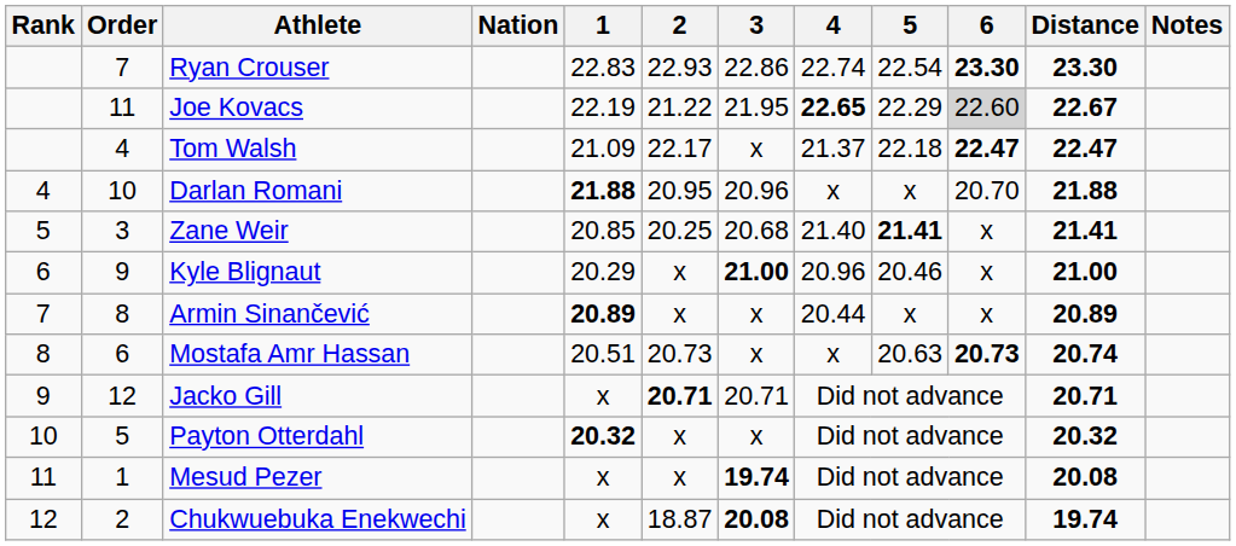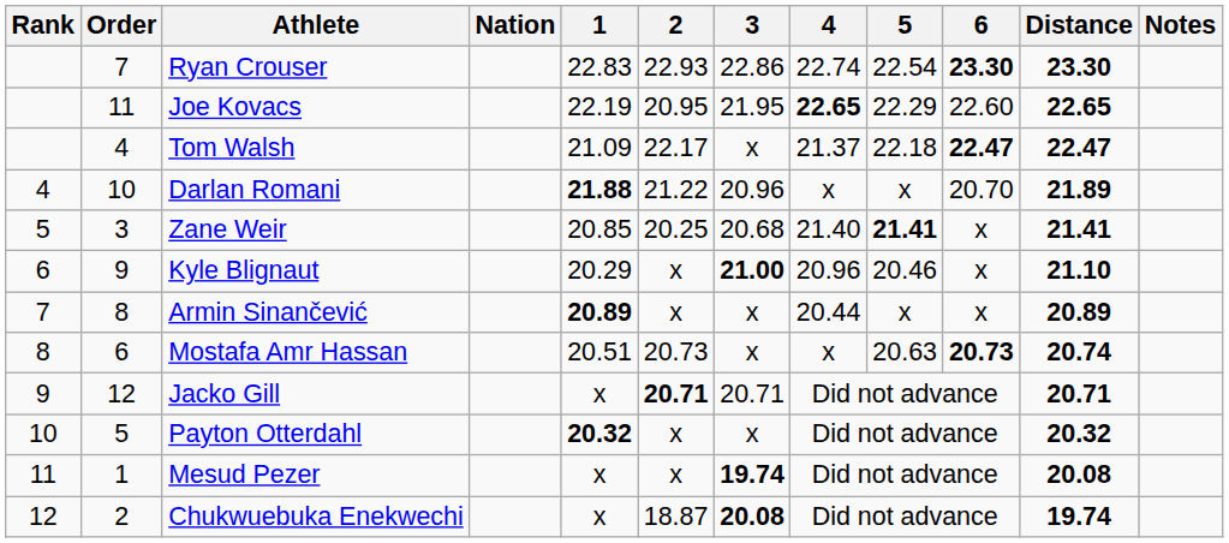Joe Kovacs | 2: 21.22 -> 20.95
Joe Kovacs | 6: lightgrey background -> no background
Joe Kovacs | Distance: 22.67 -> 22.65
Darlan Romani | 2: 20.95 -> 21.22
Darlan Romani | Distance: 21.88 -> 21.89
Kyle Blignaut | Distance: 21.00 -> 21.10
